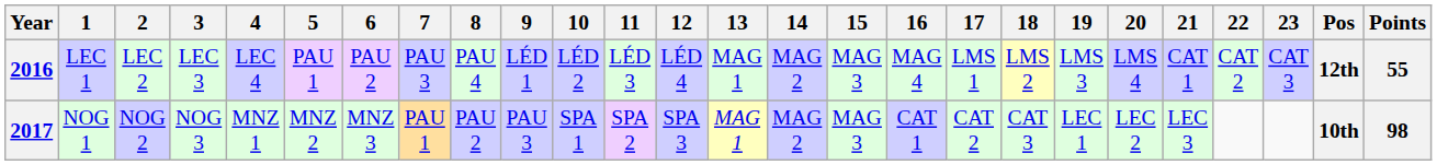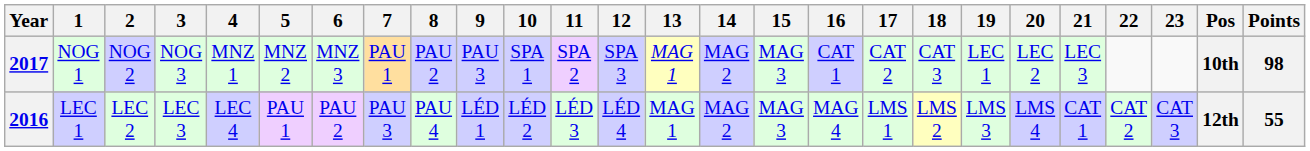rows swapped: 2016 <-> 2017
